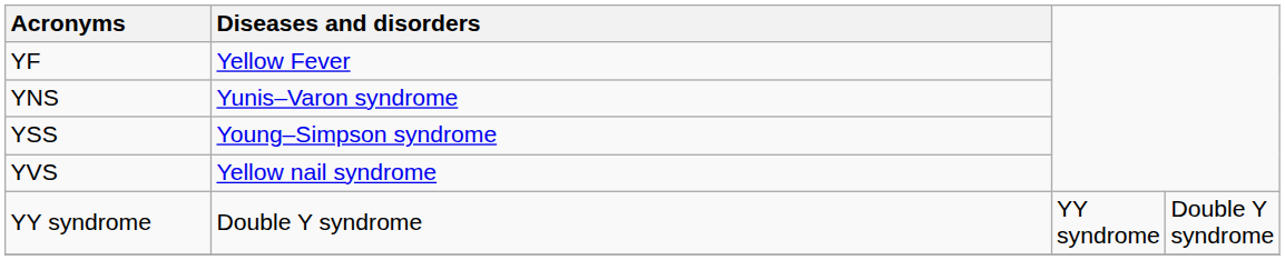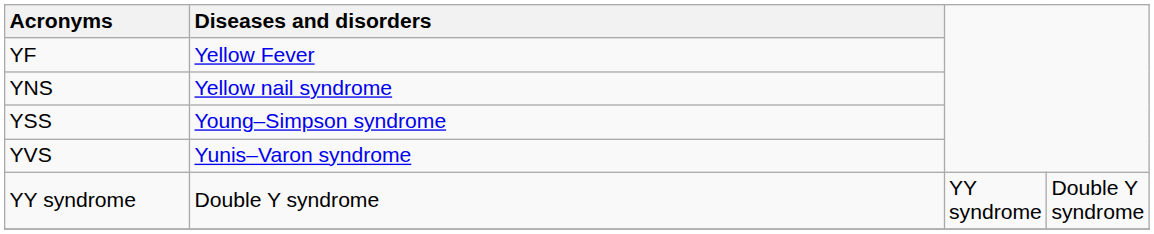YNS | Diseases and disorders: Yunis–Varon syndrome -> Yellow nail syndrome
YVS | Diseases and disorders: Yellow nail syndrome -> Yunis–Varon syndrome
